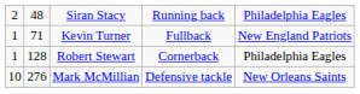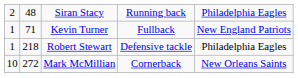Robert Stewart | column 2: 128 -> 218
Robert Stewart | column 4: Cornerback -> Defensive tackle
Mark McMillian | column 2: 276 -> 272
Mark McMillian | column 4: Defensive tackle -> Cornerback
